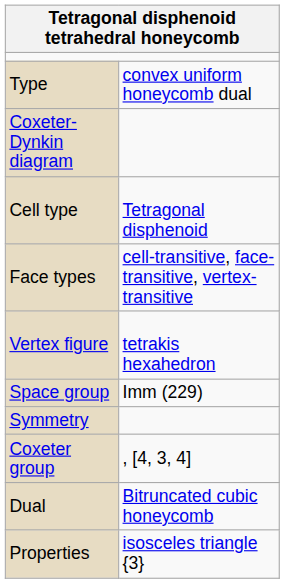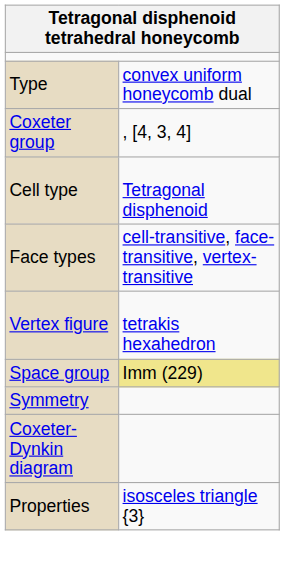rows swapped: Coxeter-Dynkin diagram <-> Coxeter group
Space group | column 2: no background -> khaki background
- row: Dual | Bitruncated cubic honeycomb
